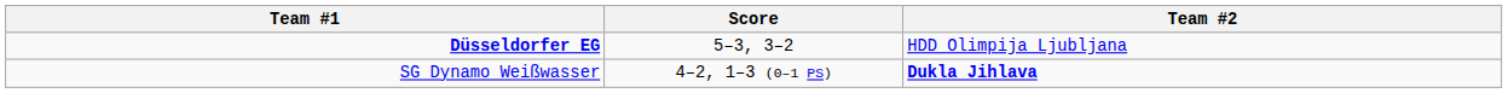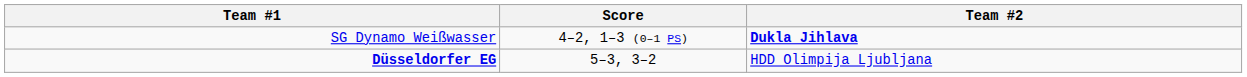rows swapped: SG Dynamo Weißwasser <-> Düsseldorfer EG
